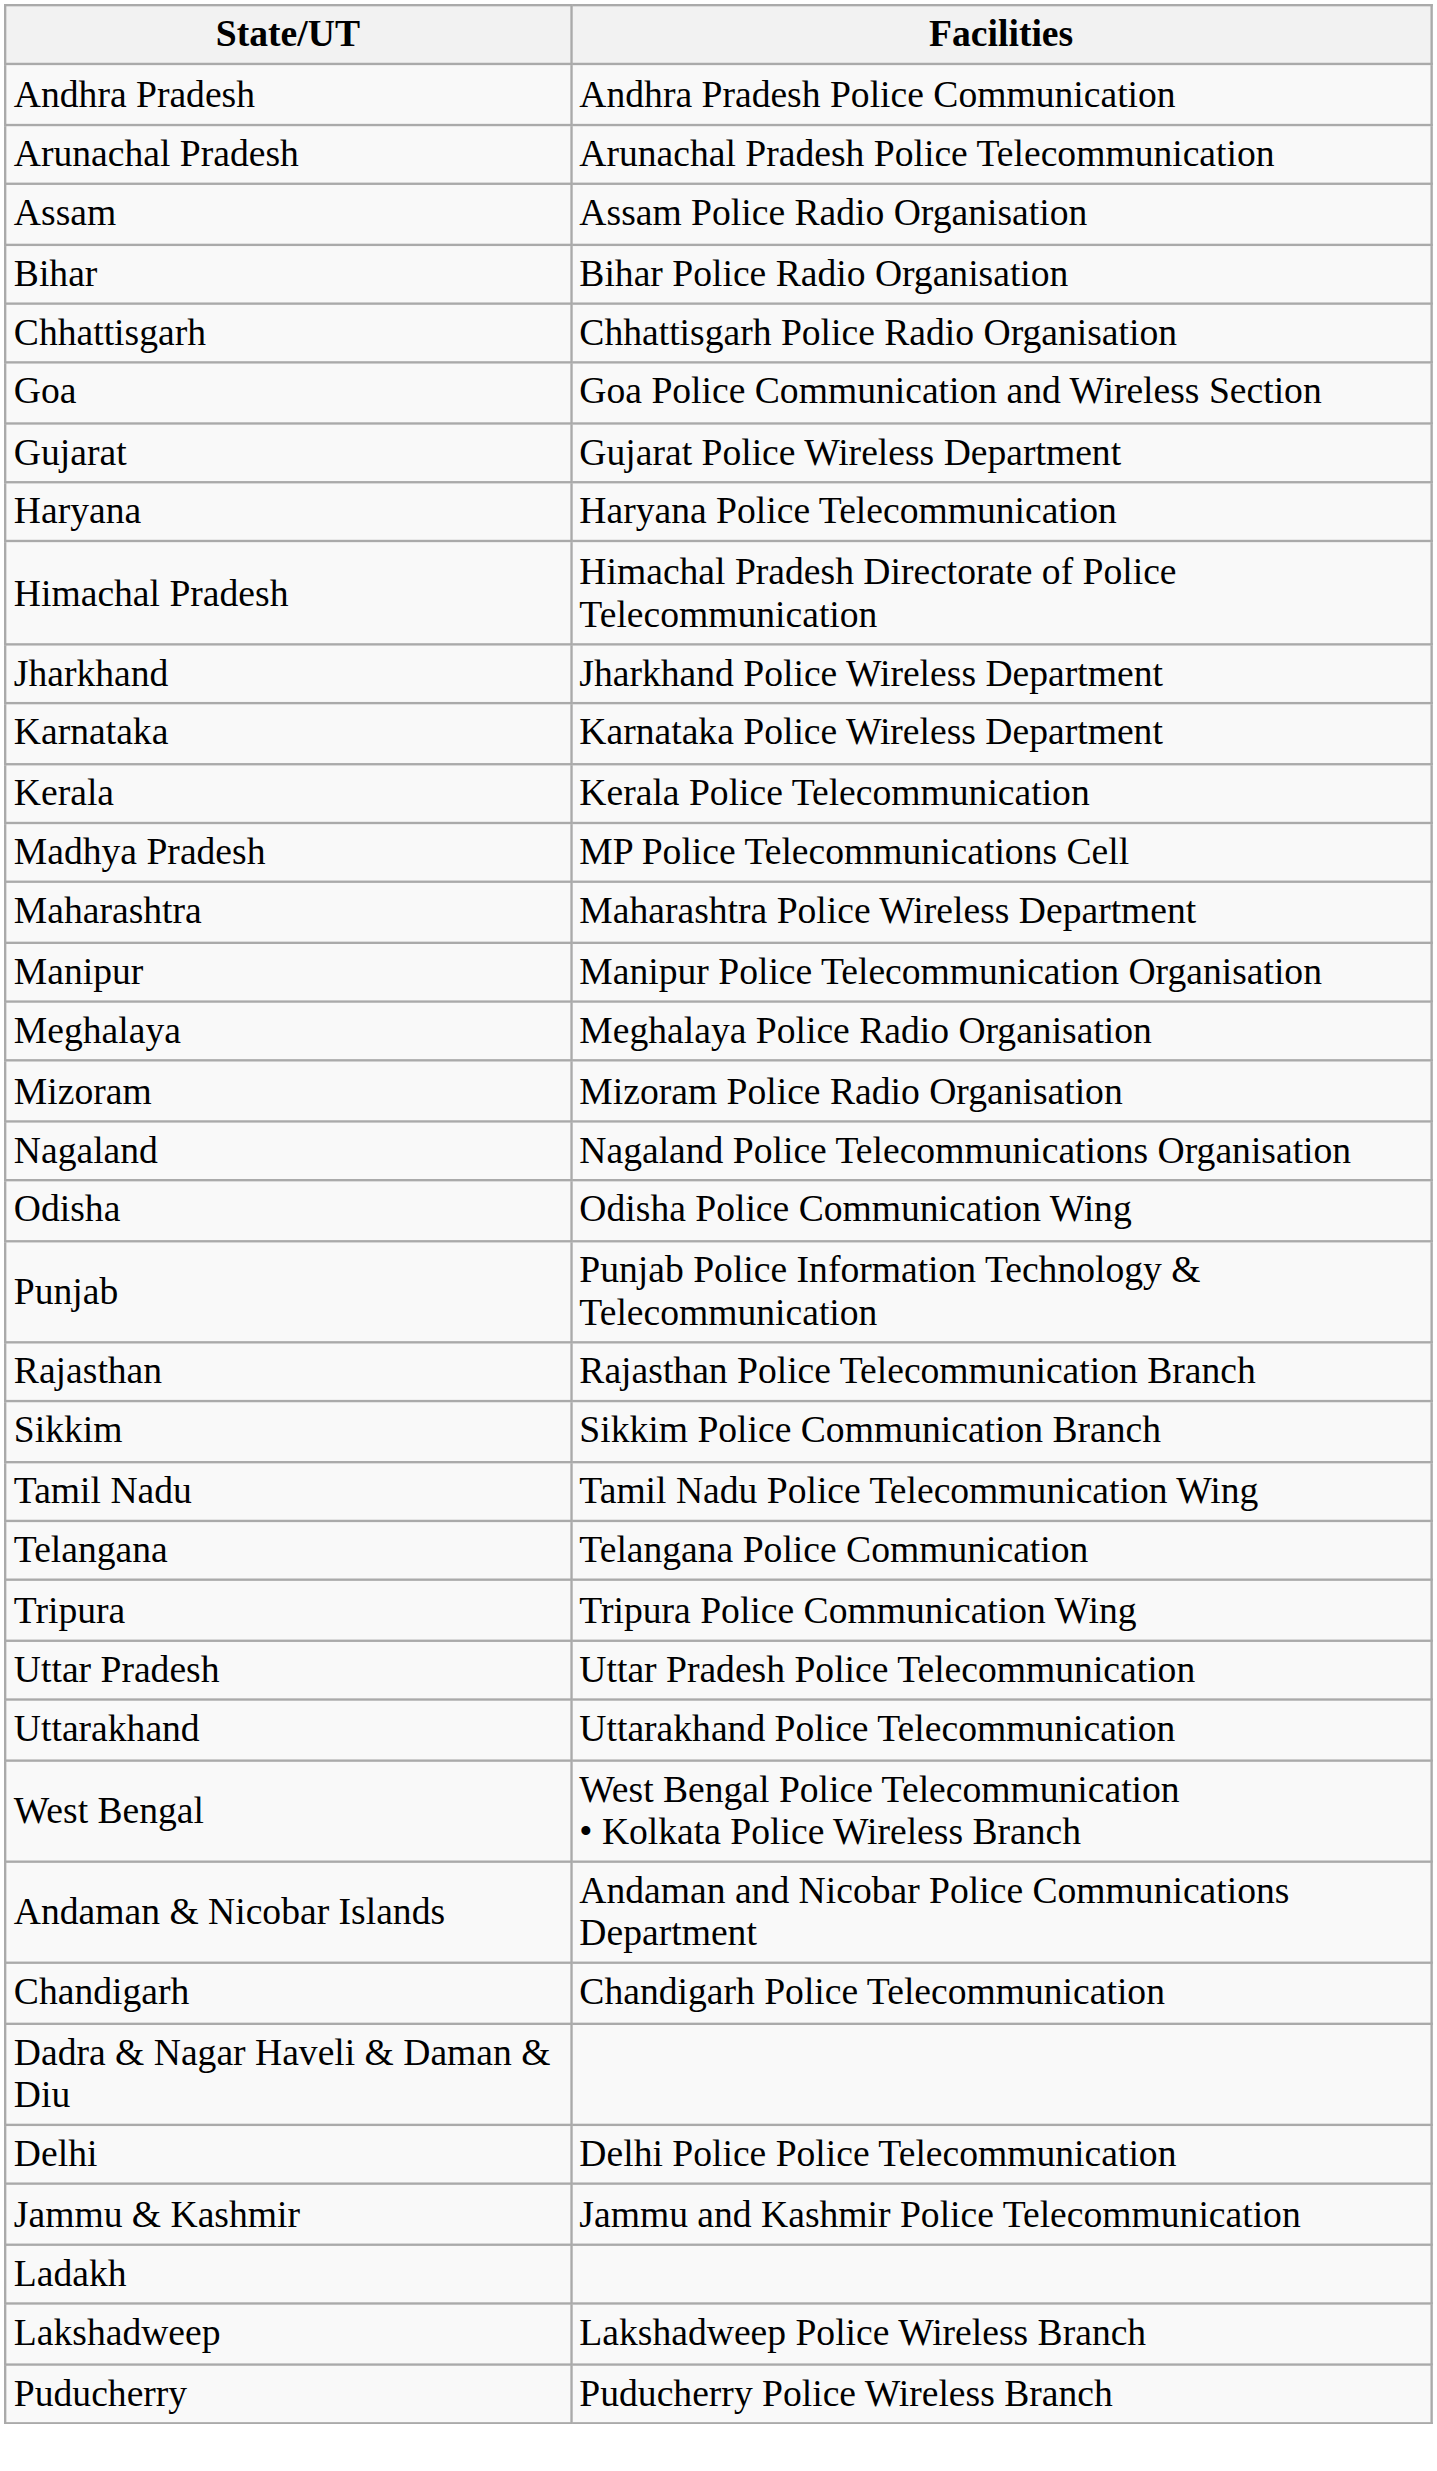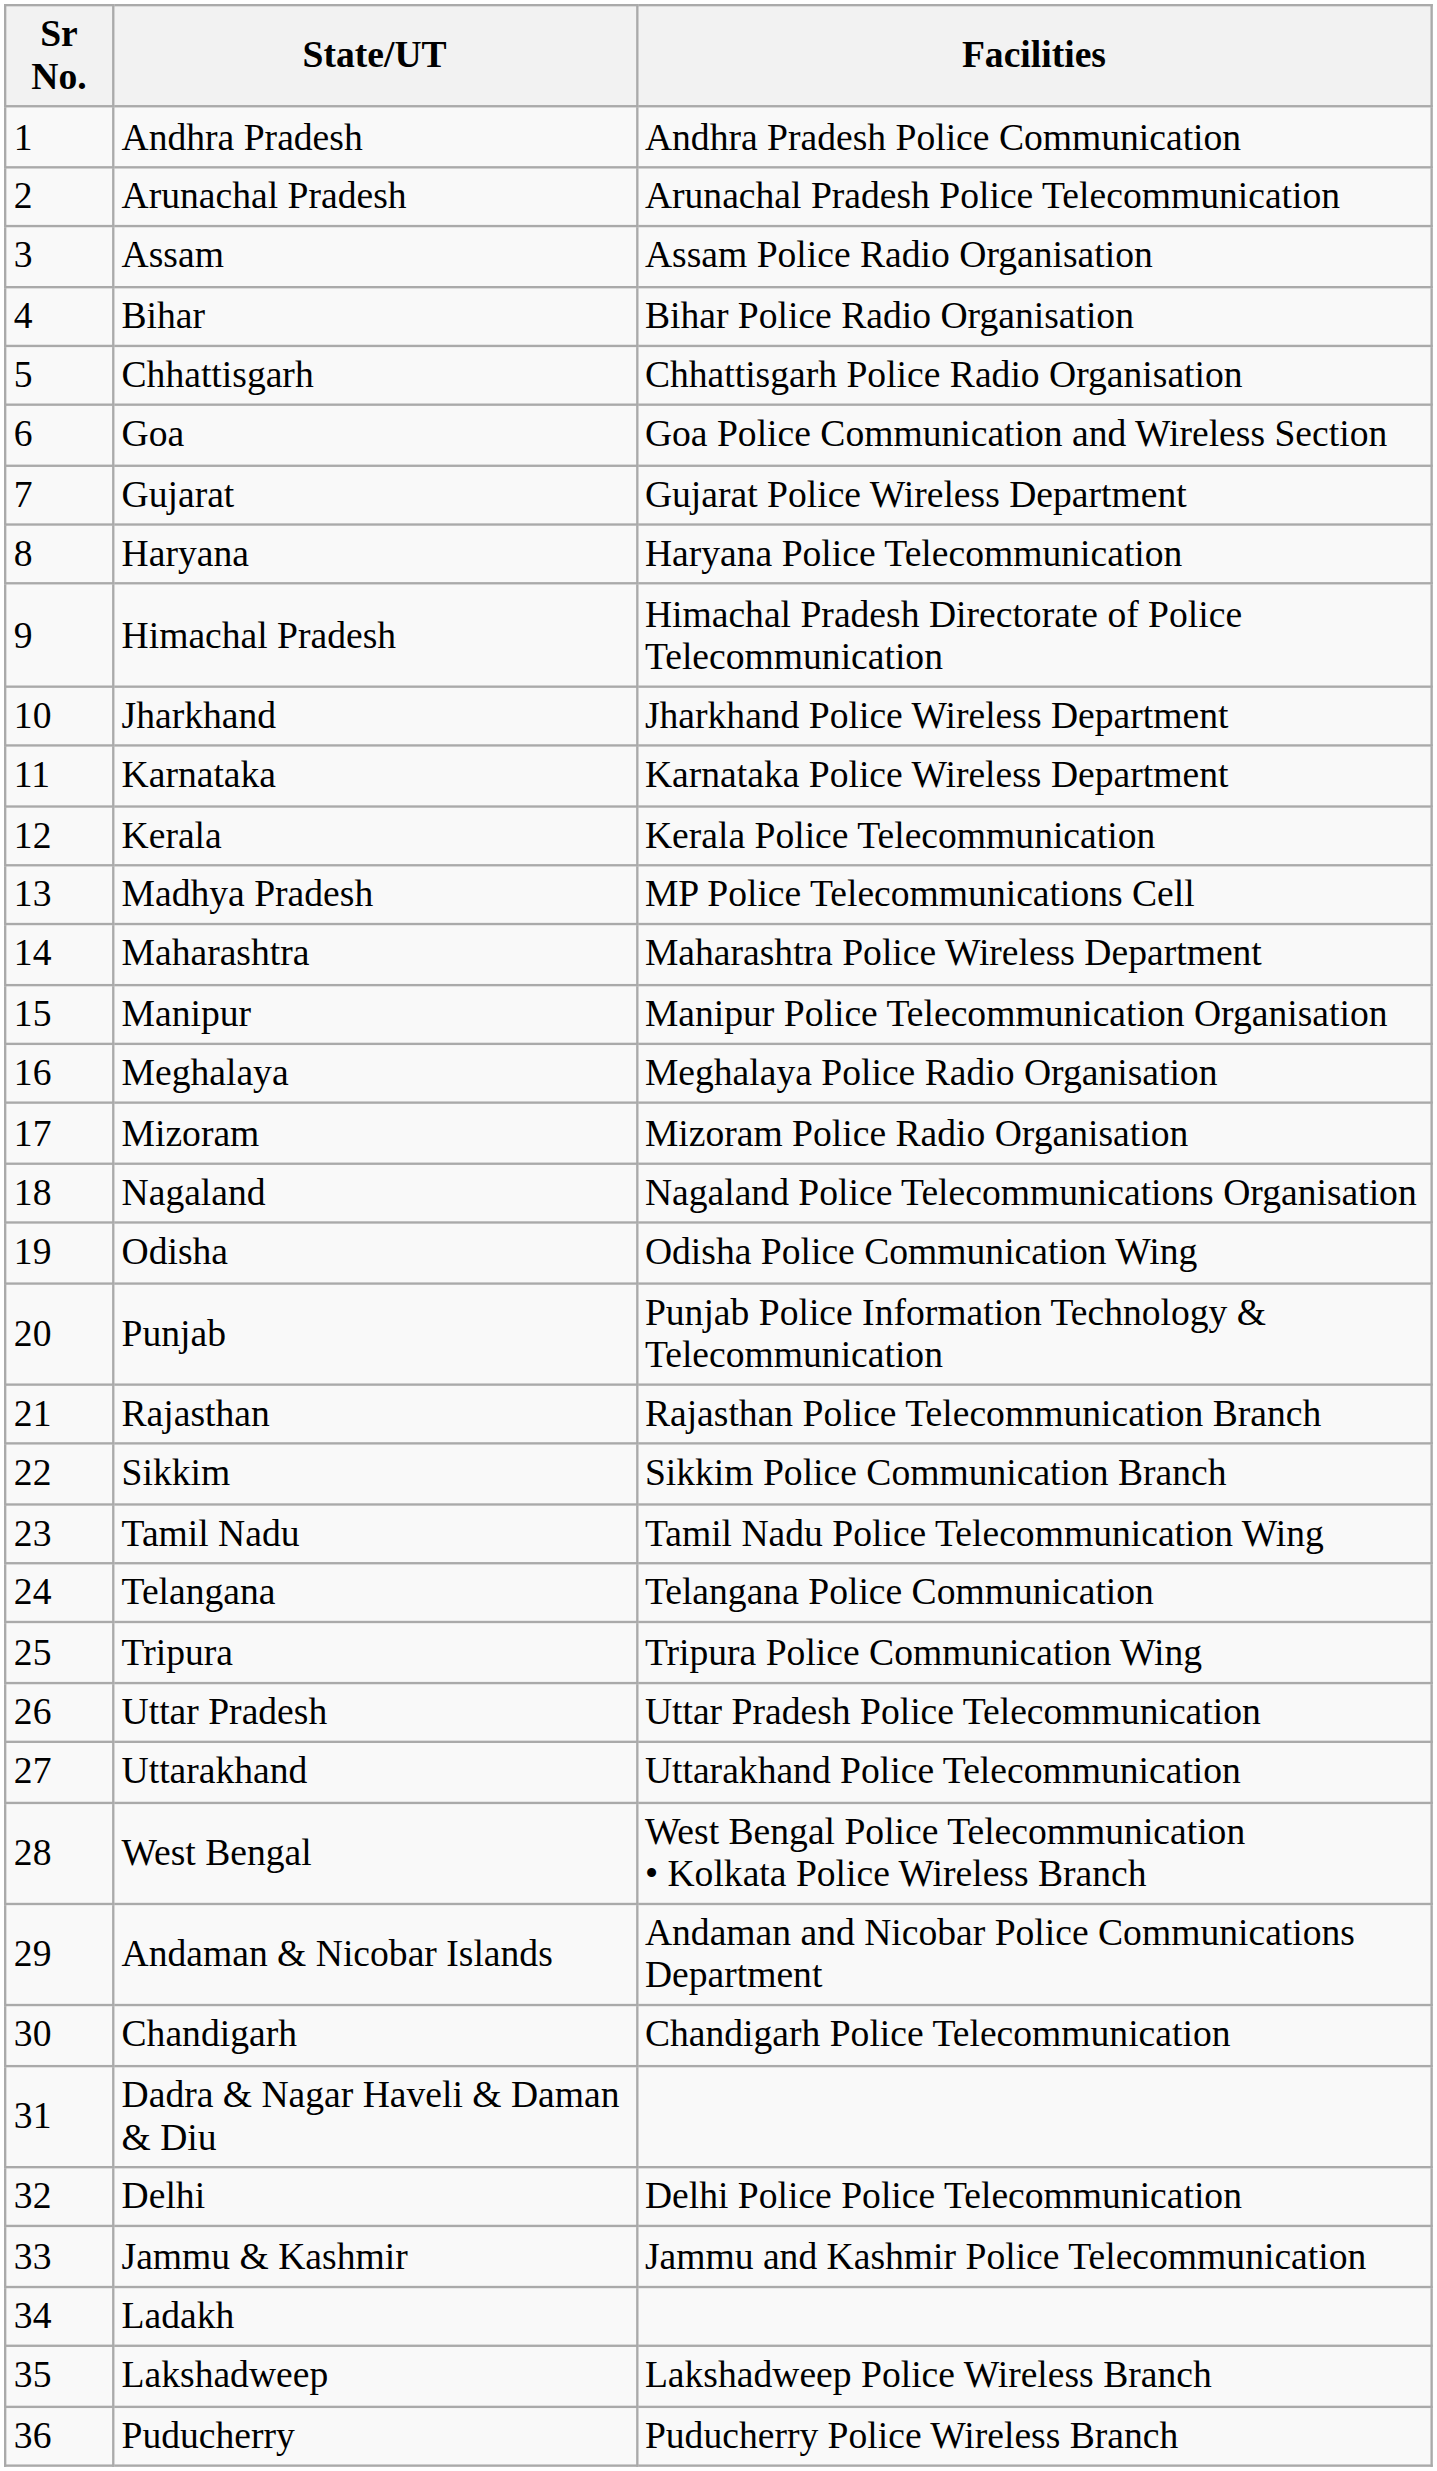+ column: Sr No. | 1 | 2 | 3 | 4 | 5 | 6 | 7 | 8 | 9 | 10 | 11 | 12 | 13 | 14 | 15 | 16 | 17 | 18 | 19 | 20 | 21 | 22 | 23 | 24 | 25 | 26 | 27 | 28 | 29 | 30 | 31 | 32 | 33 | 34 | 35 | 36
